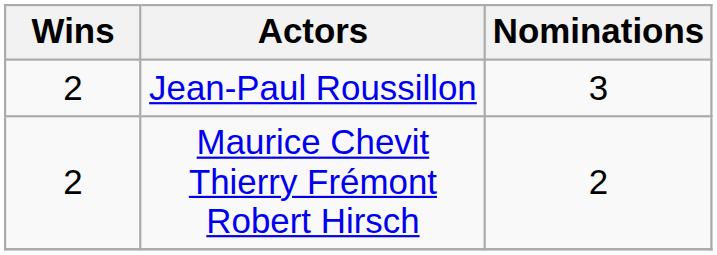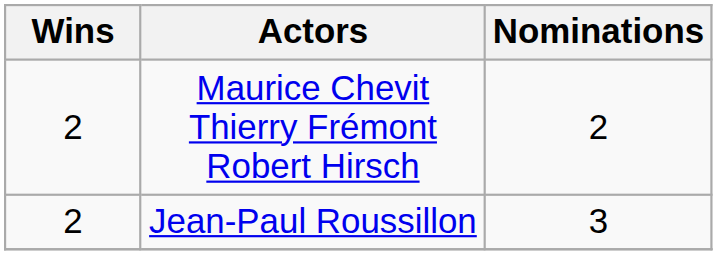rows swapped: Jean-Paul Roussillon <-> Maurice Chevit Thierry Frémont Robert Hirsch
